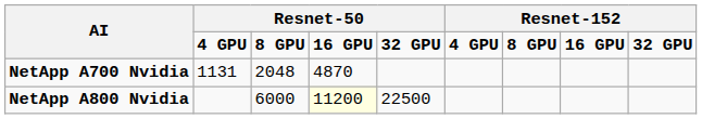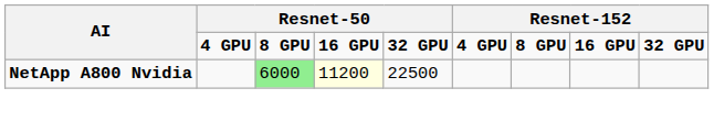- row: NetApp A700 Nvidia | 1131 | 2048 | 4870
NetApp A800 Nvidia | column 3: no background -> lightgreen background
